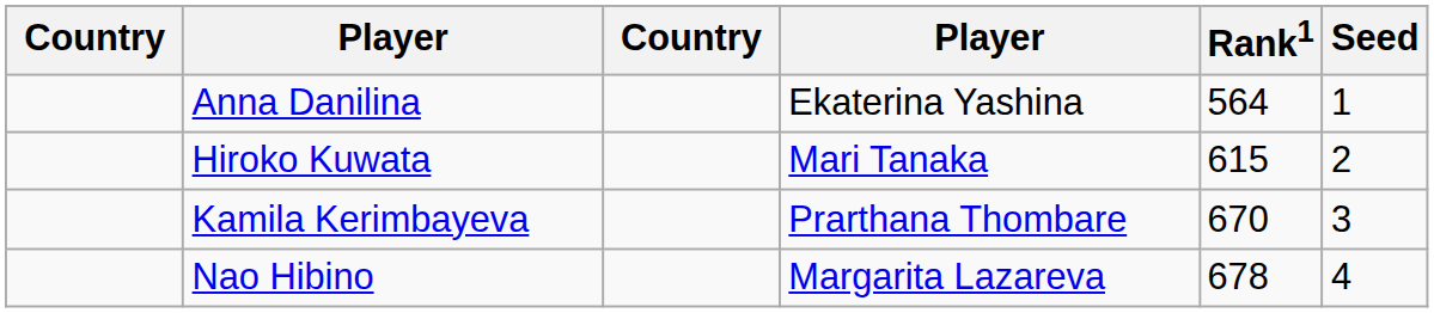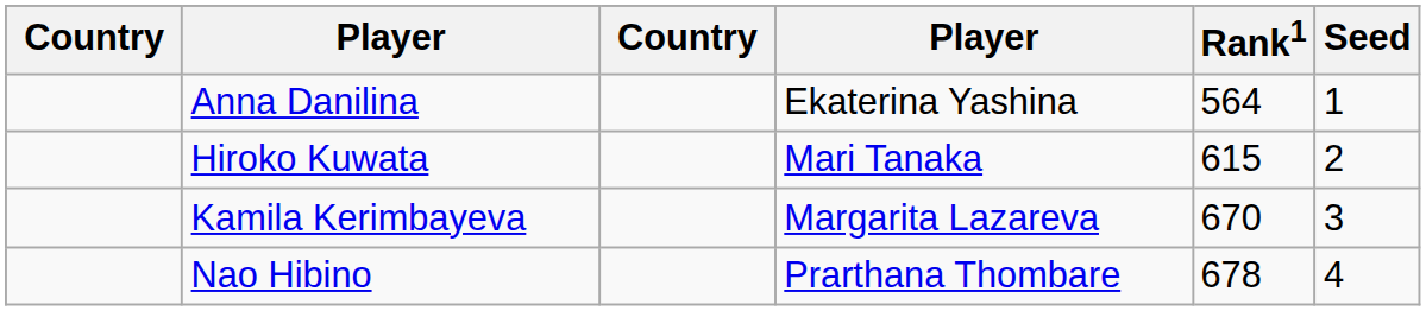Kamila Kerimbayeva | column 4: Prarthana Thombare -> Margarita Lazareva
Nao Hibino | column 4: Margarita Lazareva -> Prarthana Thombare
